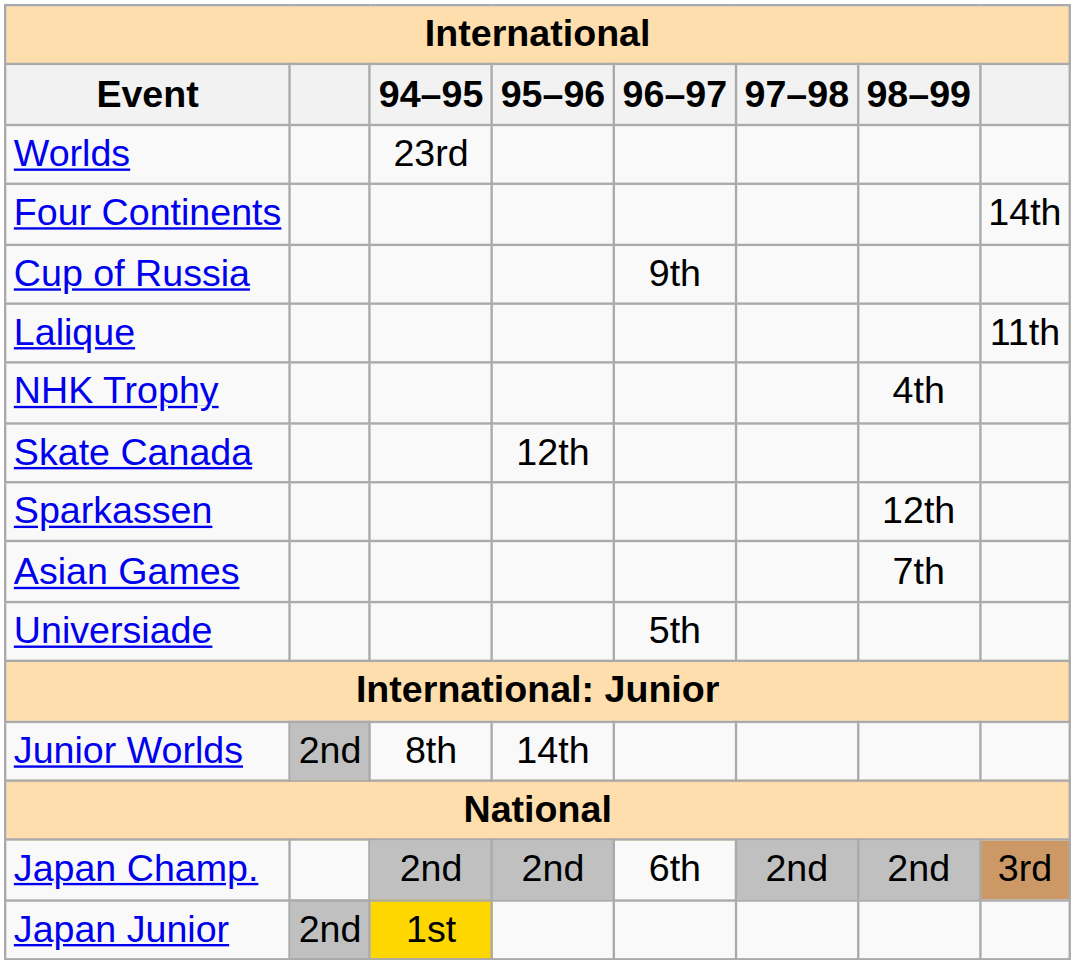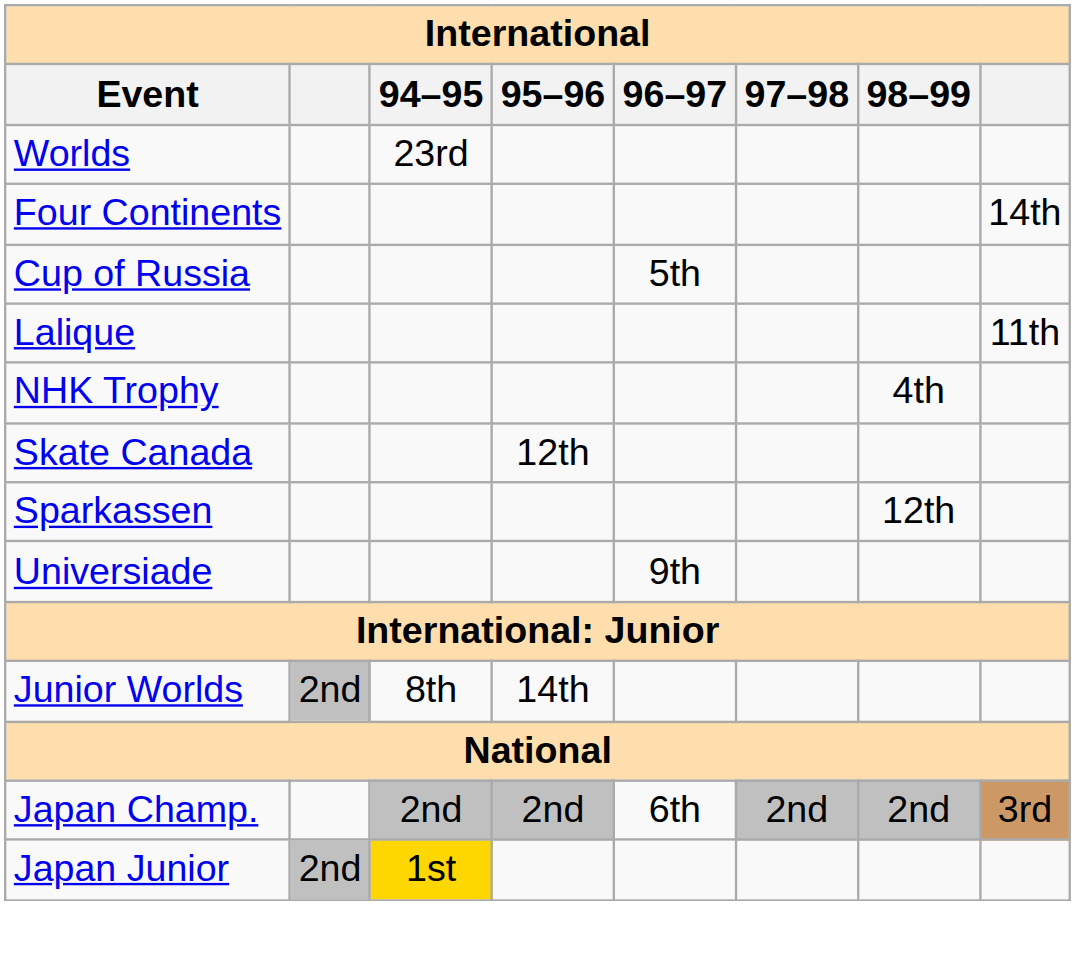Cup of Russia | 96–97: 9th -> 5th
- row: Asian Games | 7th
Universiade | 96–97: 5th -> 9th
